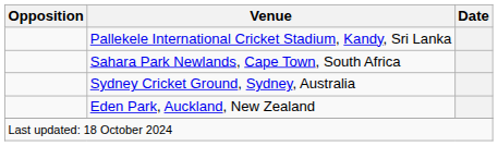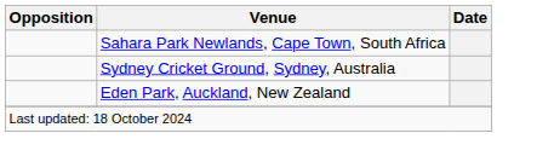- row: Pallekele International Cricket Stadium, Kandy, Sri Lanka
